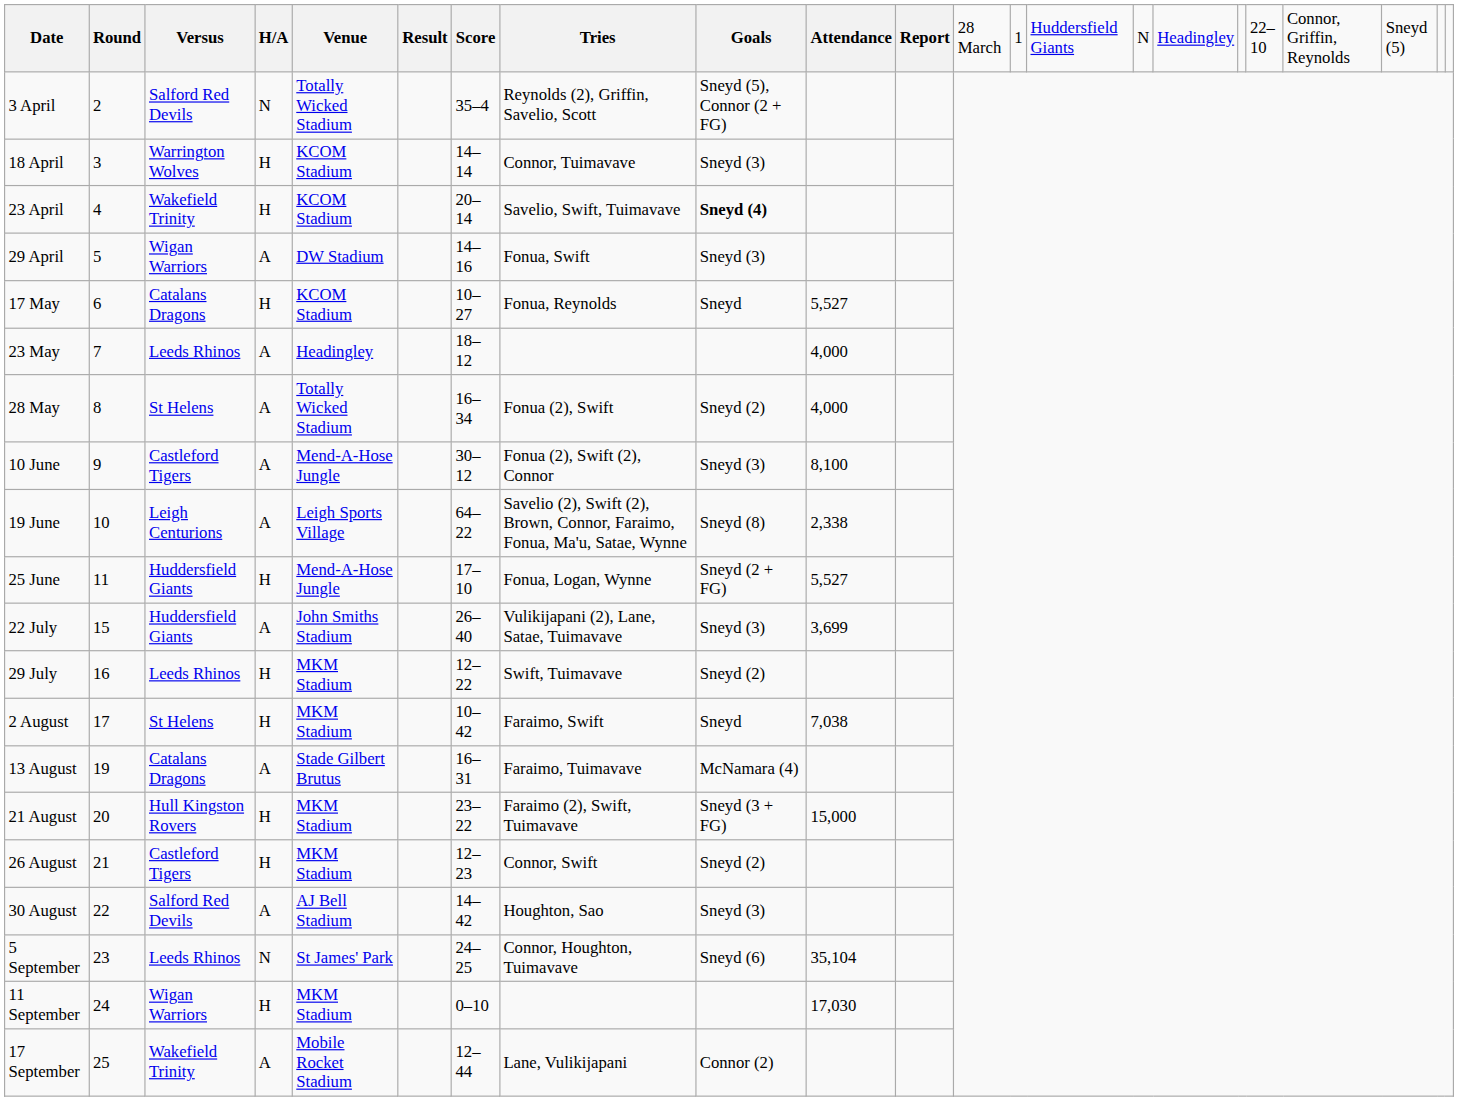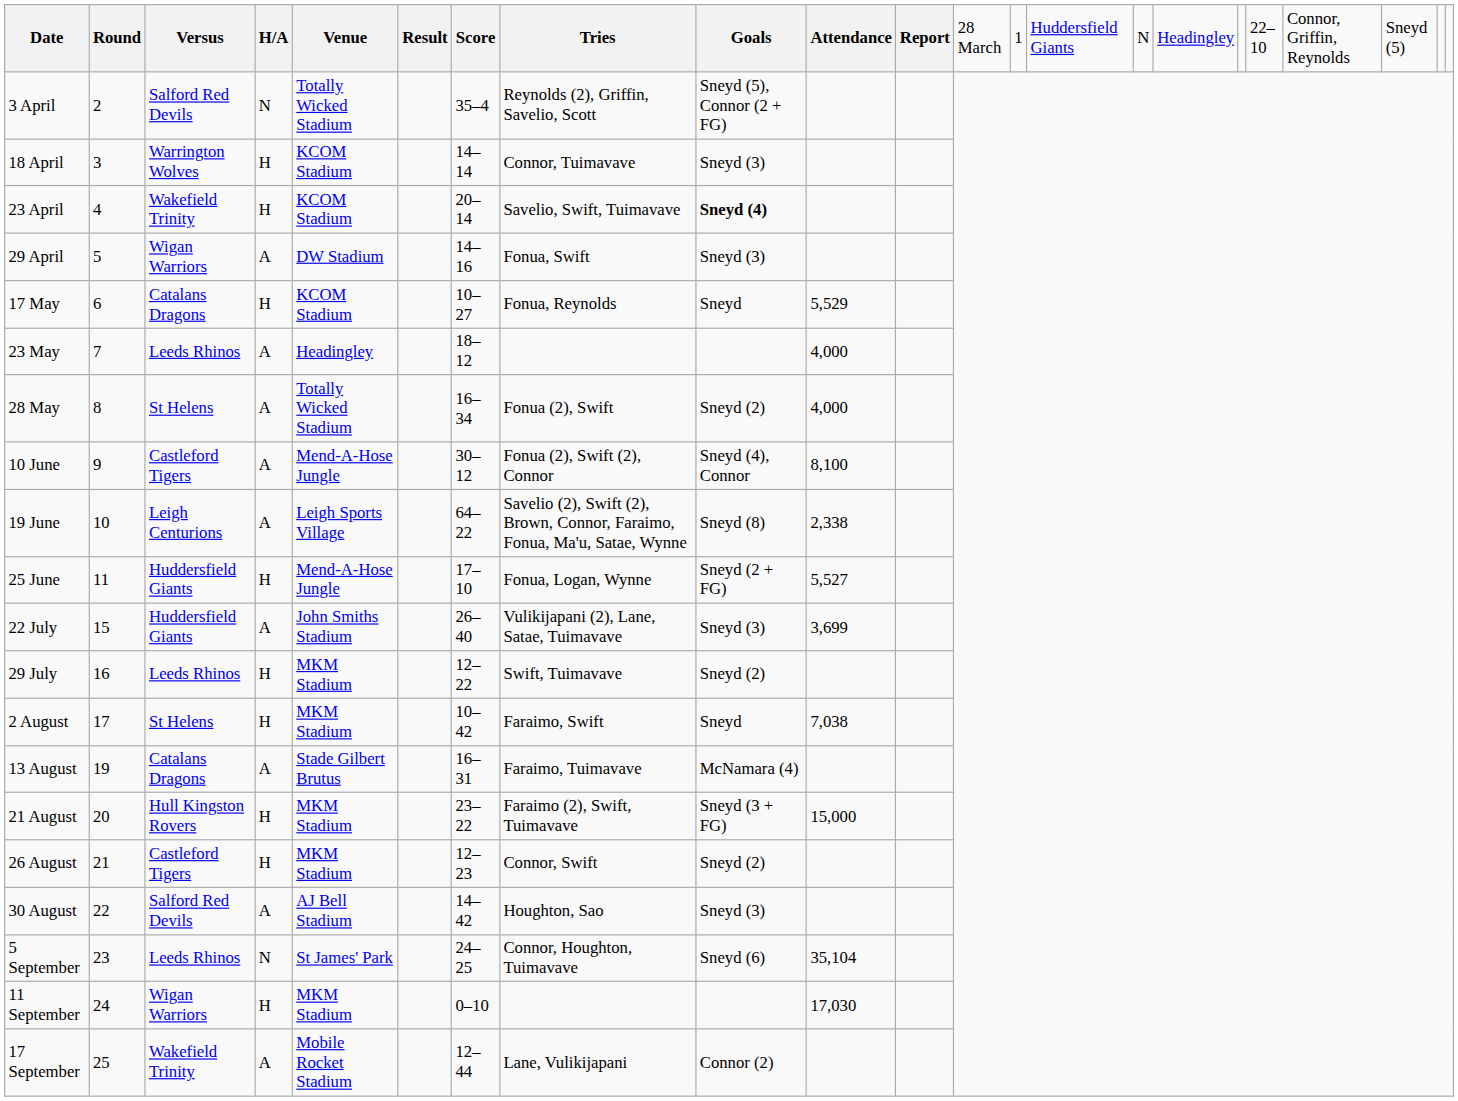17 May | column 10: 5,527 -> 5,529
10 June | column 9: Sneyd (3) -> Sneyd (4), Connor
